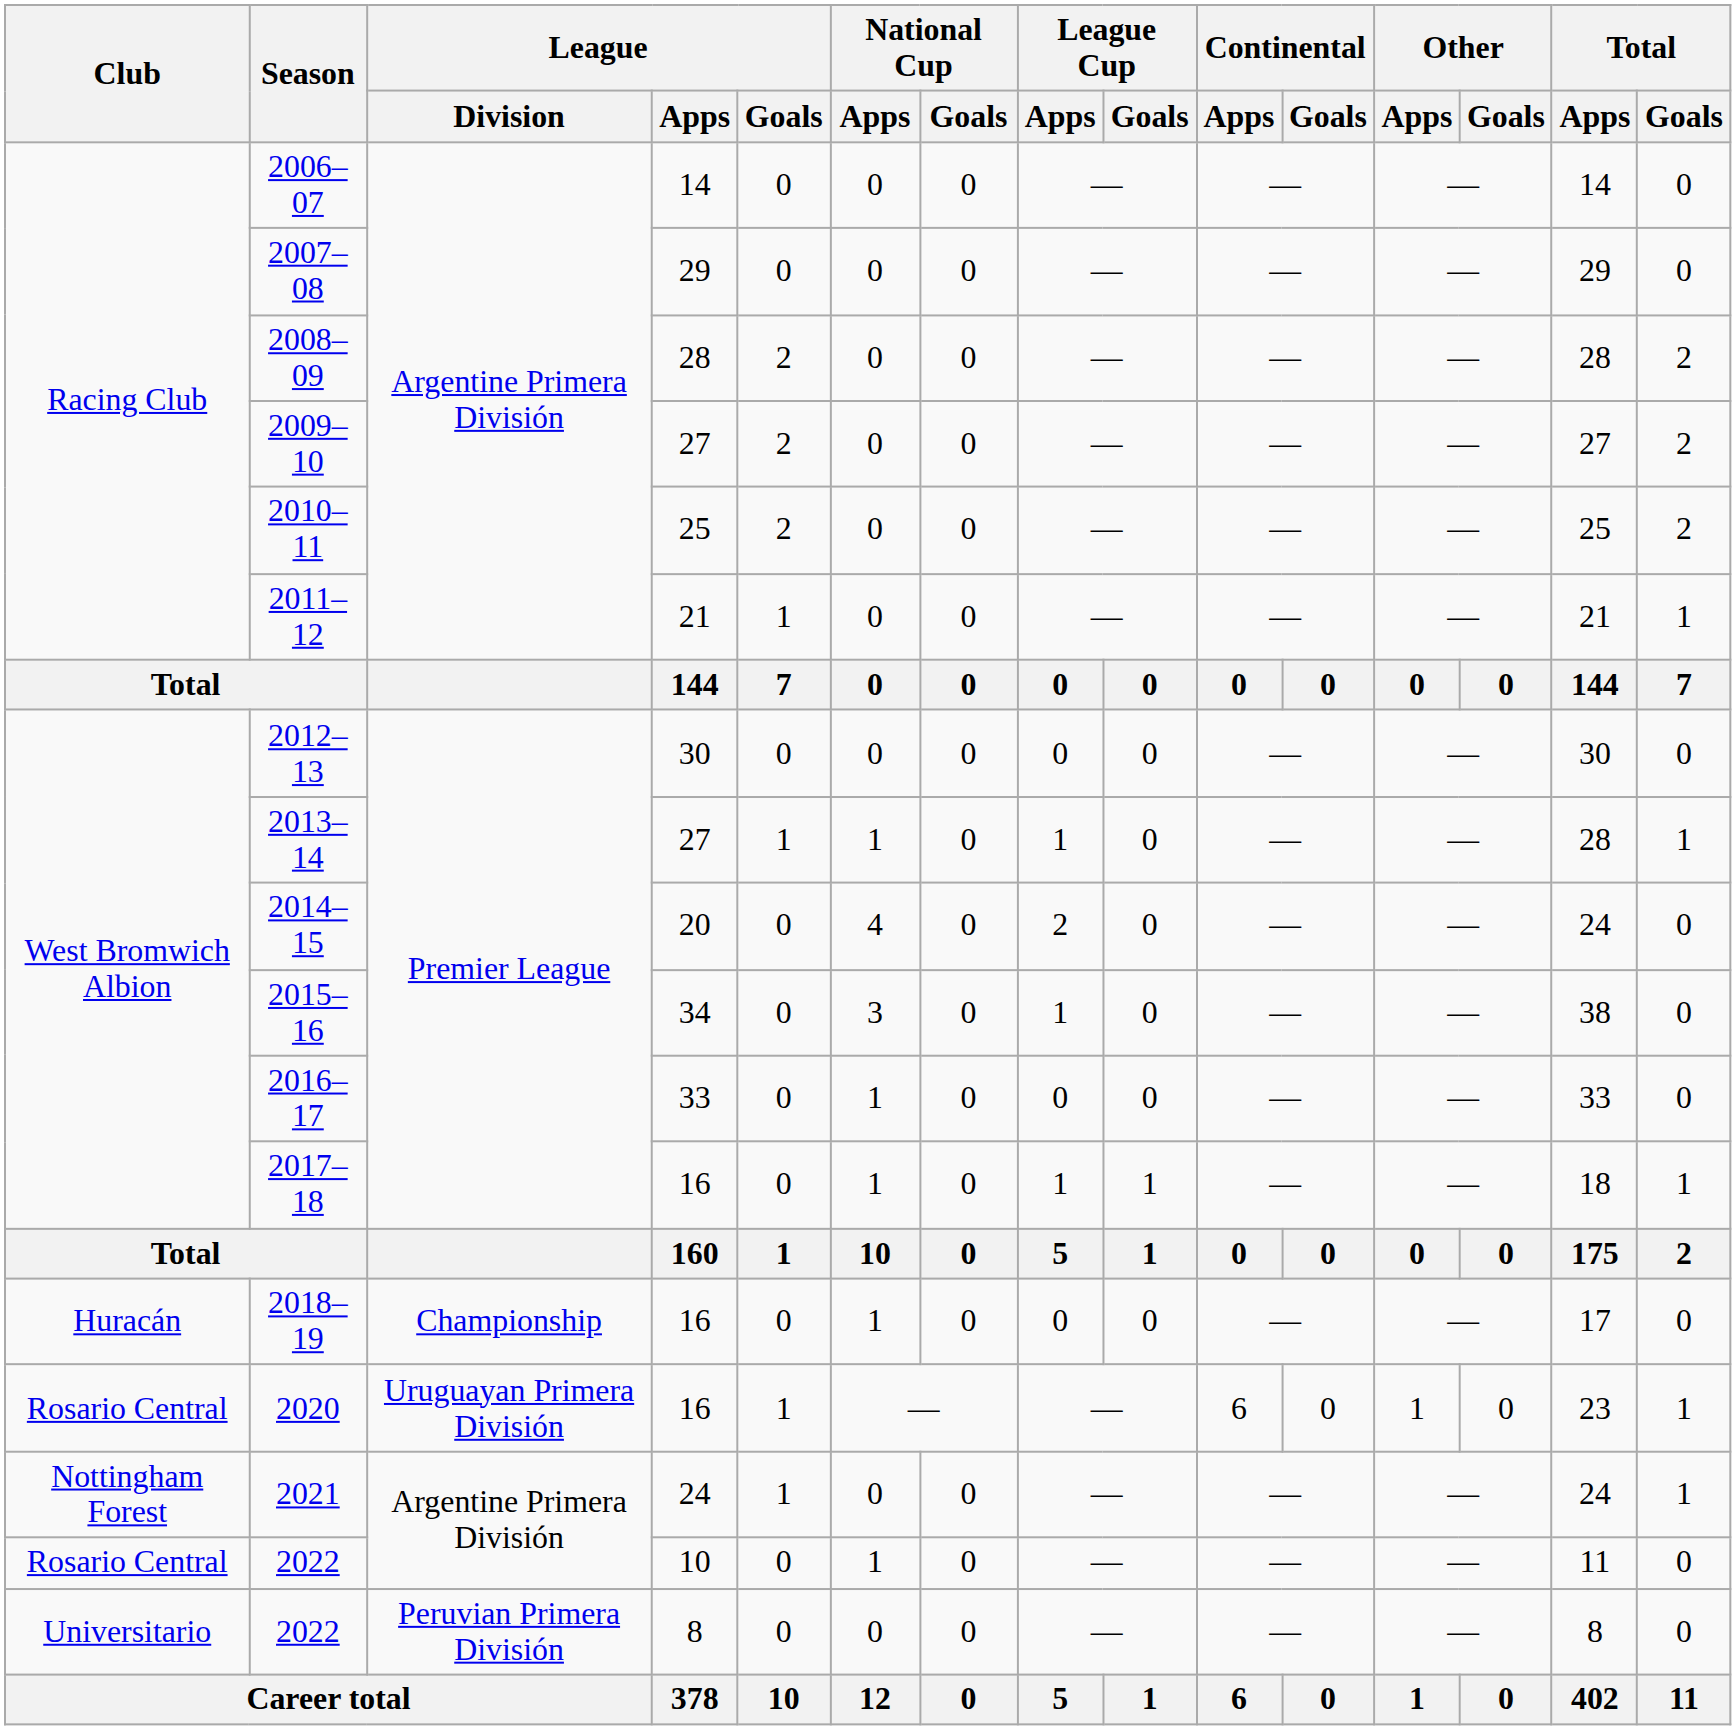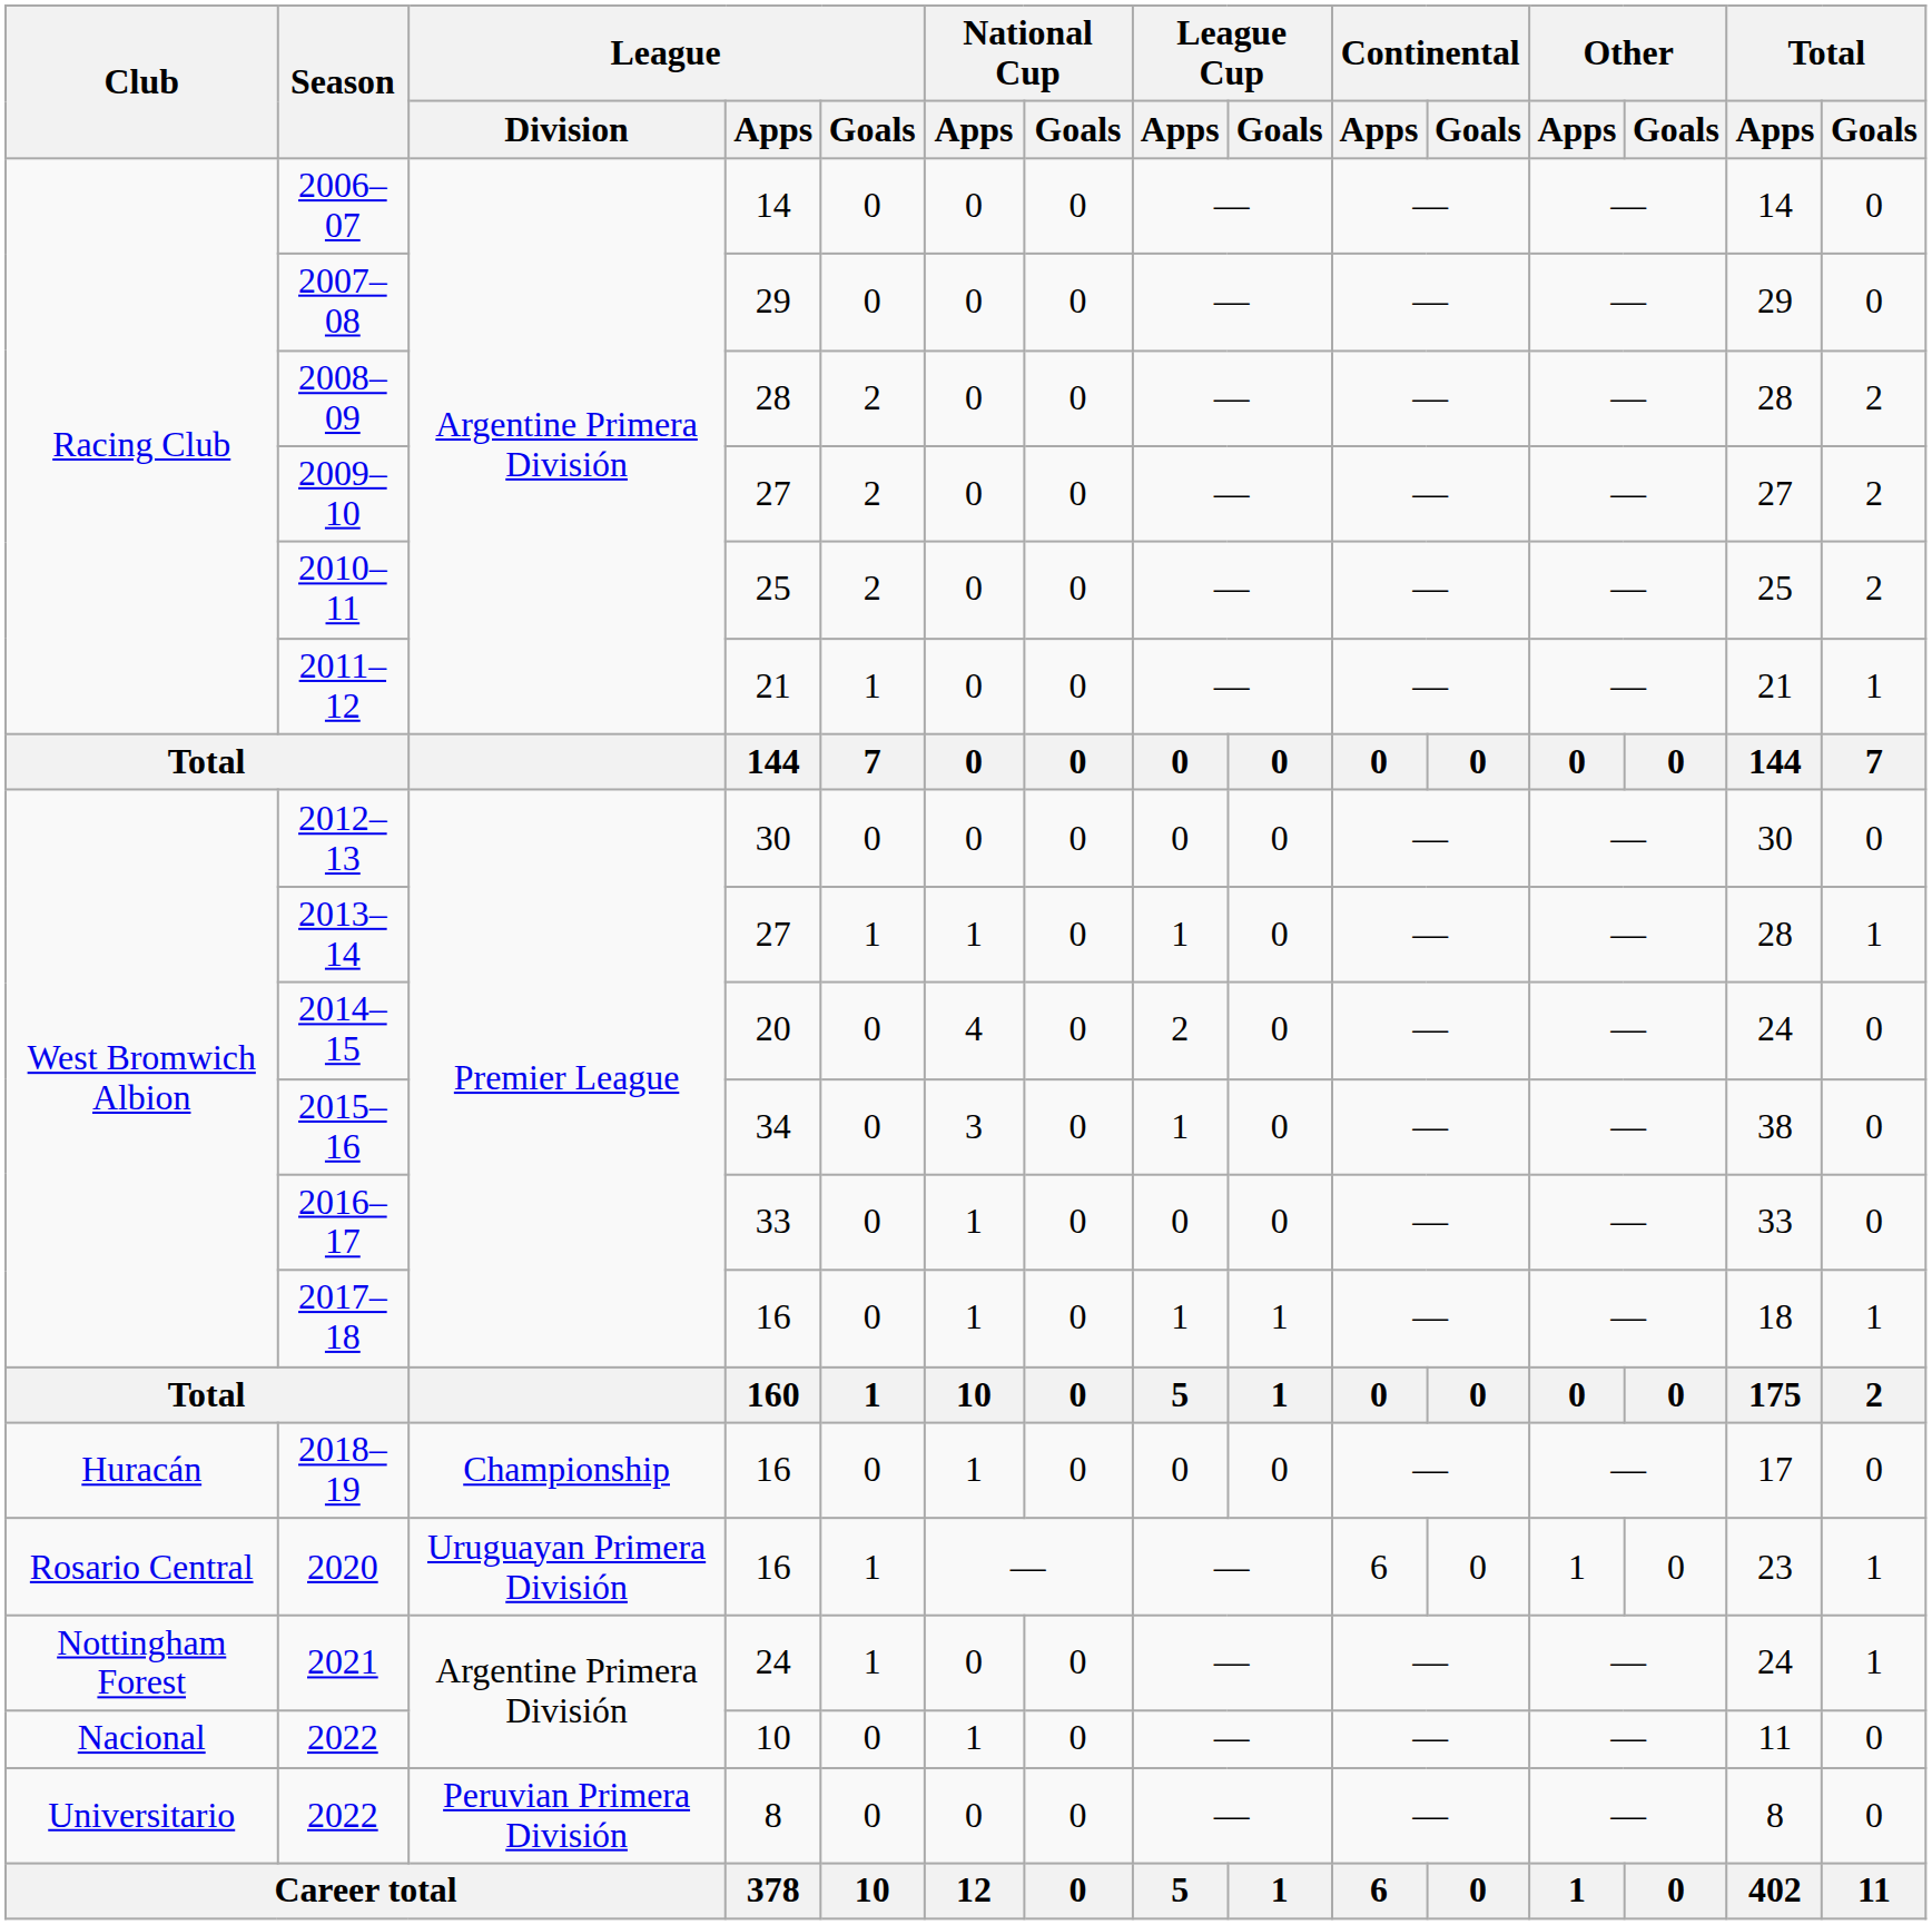2022 / 10 | Club: Rosario Central -> Nacional
